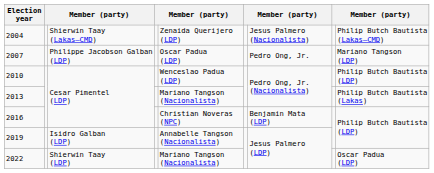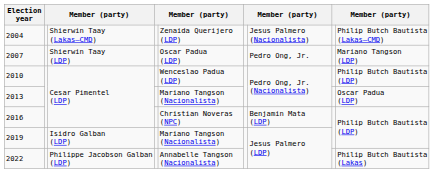2007 | column 3: Philippe Jacobson Galban (LDP) -> Shierwin Taay (LDP)
2013 | column 9: Philip Butch Bautista (Lakas) -> Oscar Padua (LDP)
2019 | column 5: Annabelle Tangson (Nacionalista) -> Mariano Tangson (Nacionalista)
2022 | column 3: Shierwin Taay (LDP) -> Philippe Jacobson Galban (LDP)
2022 | column 5: Mariano Tangson (Nacionalista) -> Annabelle Tangson (Nacionalista)
2022 | column 9: Oscar Padua (LDP) -> Philip Butch Bautista (Lakas)
